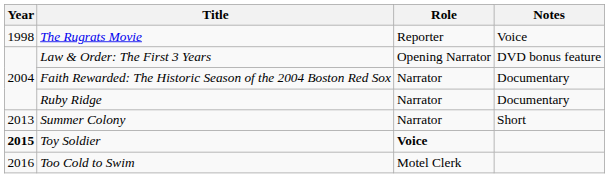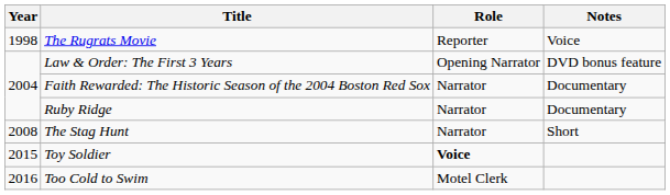+ row: 2008 | The Stag Hunt | Narrator | Short
- row: 2013 | Summer Colony | Narrator | Short
Toy Soldier | Year: bold -> normal
